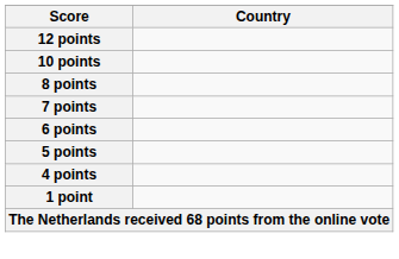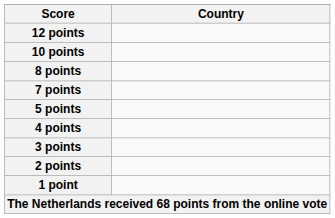- row: 6 points
+ row: 3 points
+ row: 2 points
